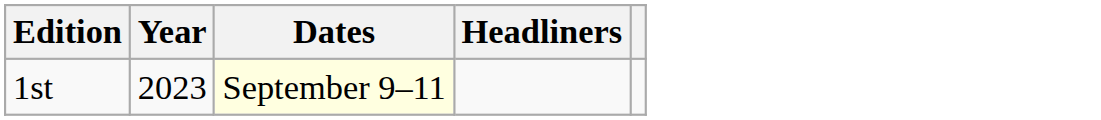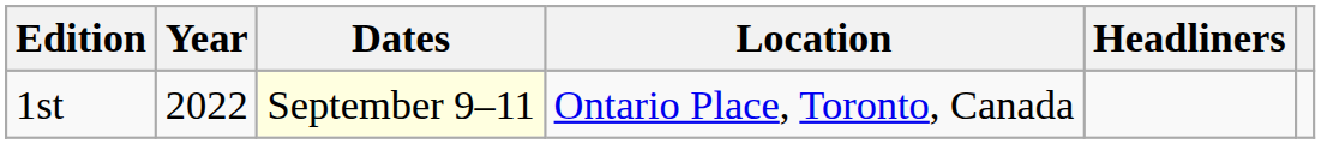+ column: Location | Ontario Place, Toronto, Canada
1st | Year: 2023 -> 2022
